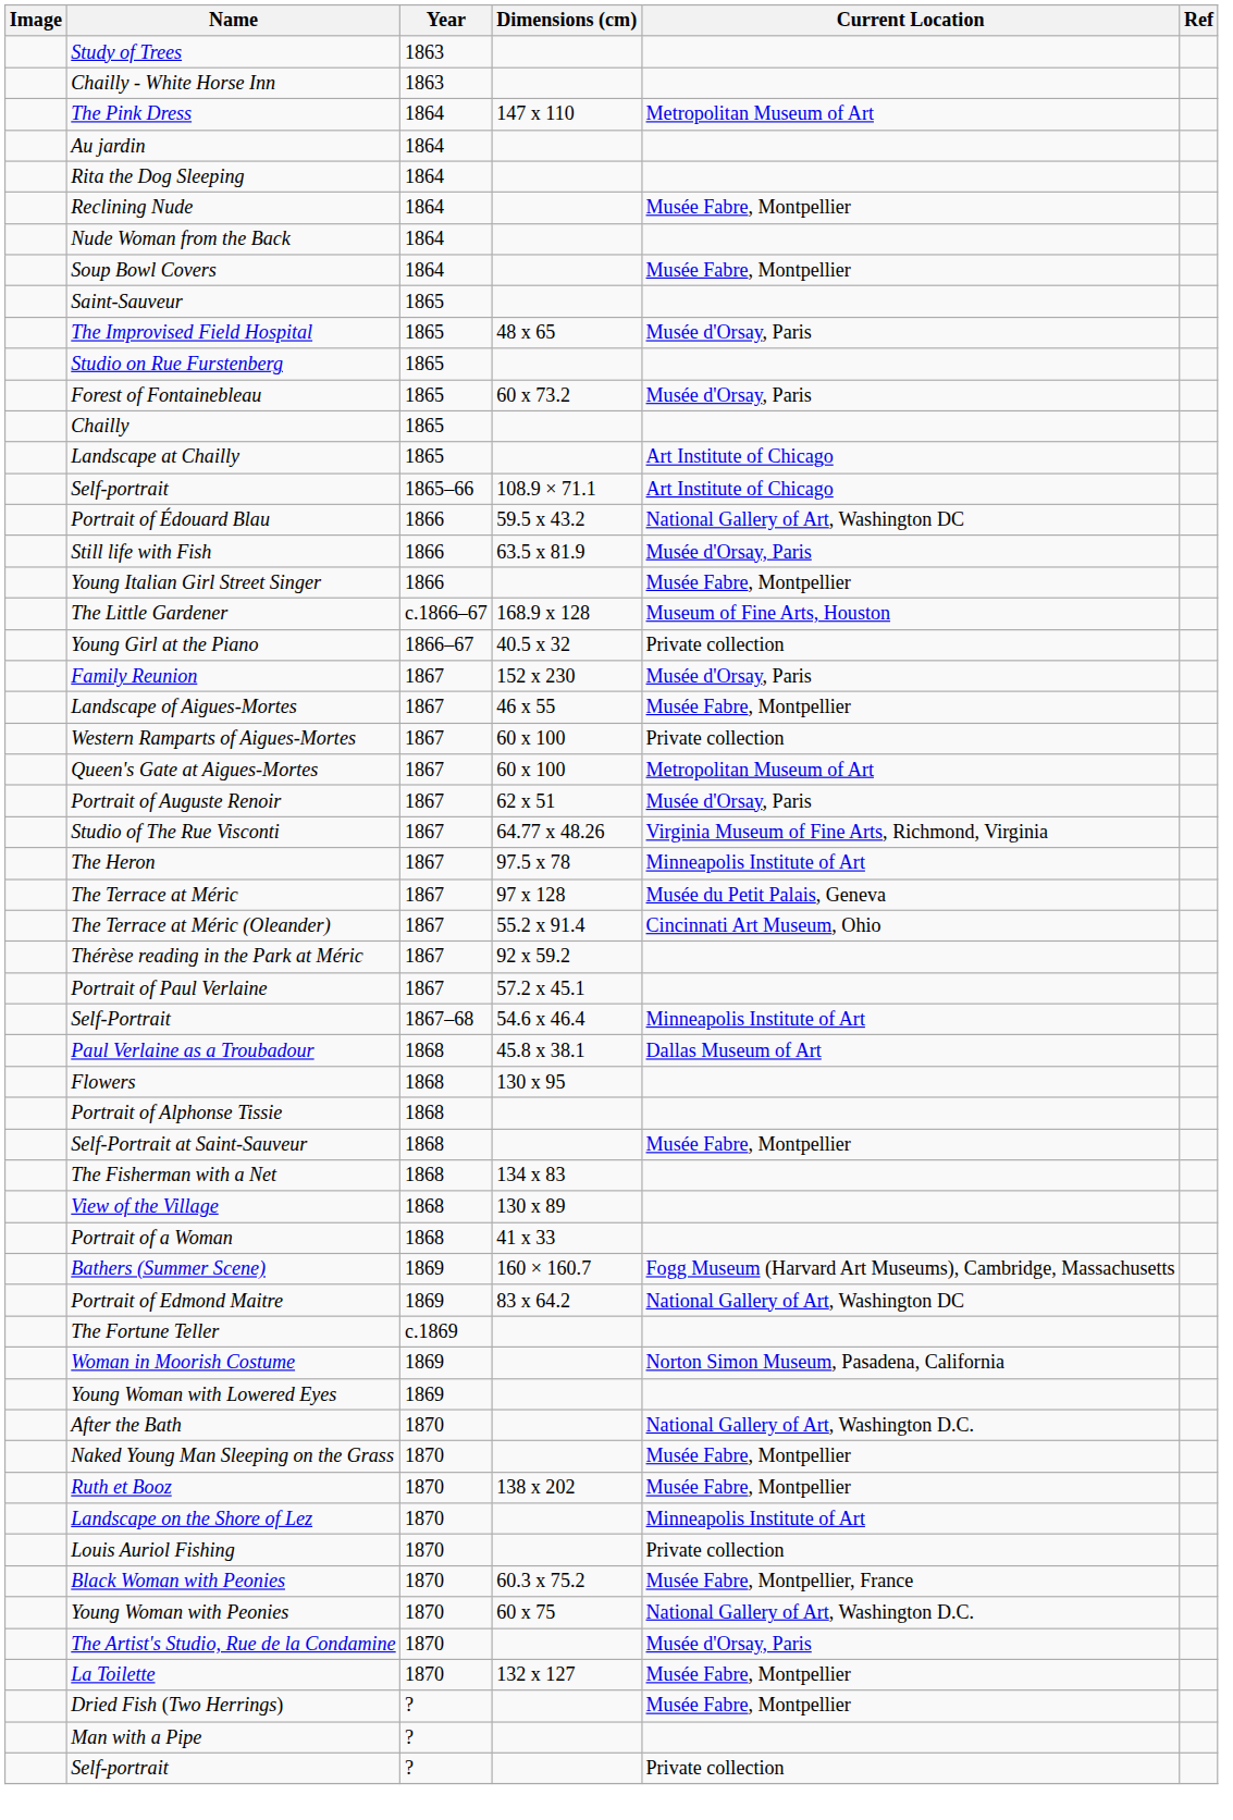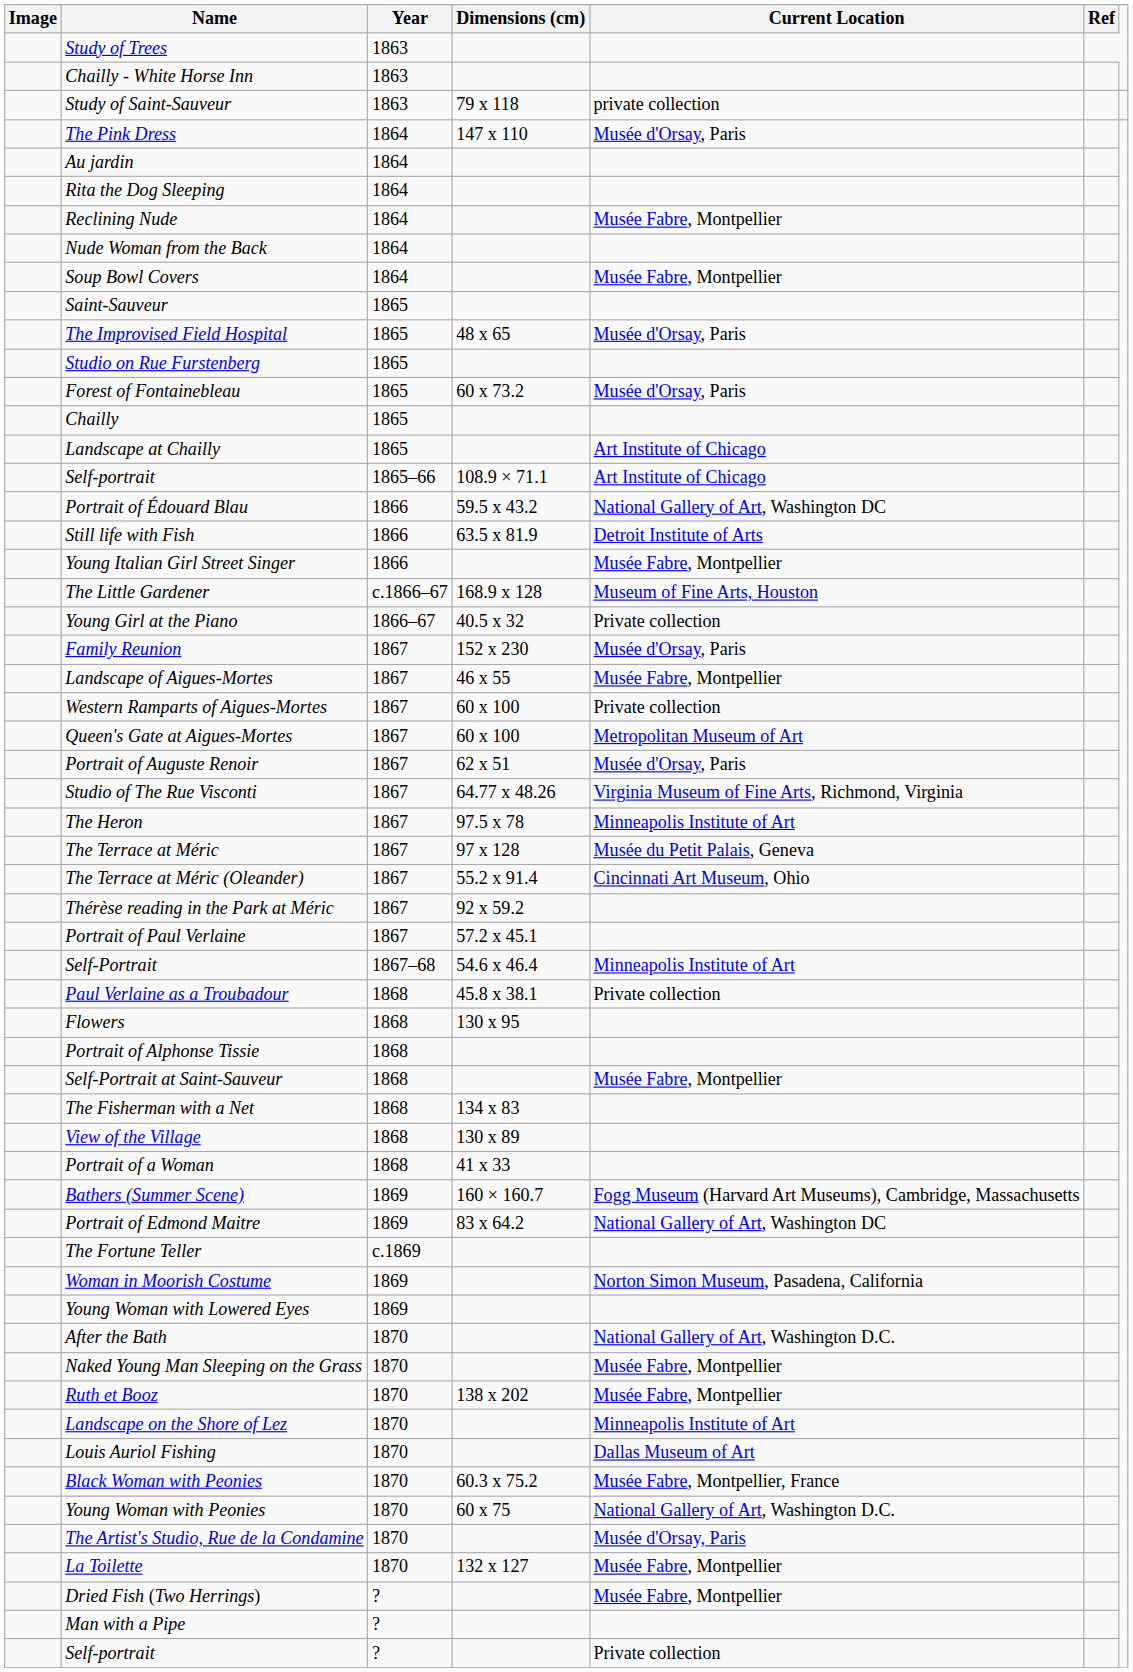+ row: Study of Saint-Sauveur | 1863 | 79 x 118 | private collection
The Pink Dress | Current Location: Metropolitan Museum of Art -> Musée d'Orsay, Paris
Still life with Fish | Current Location: Musée d'Orsay, Paris -> Detroit Institute of Arts
Paul Verlaine as a Troubadour | Current Location: Dallas Museum of Art -> Private collection
Louis Auriol Fishing | Current Location: Private collection -> Dallas Museum of Art
